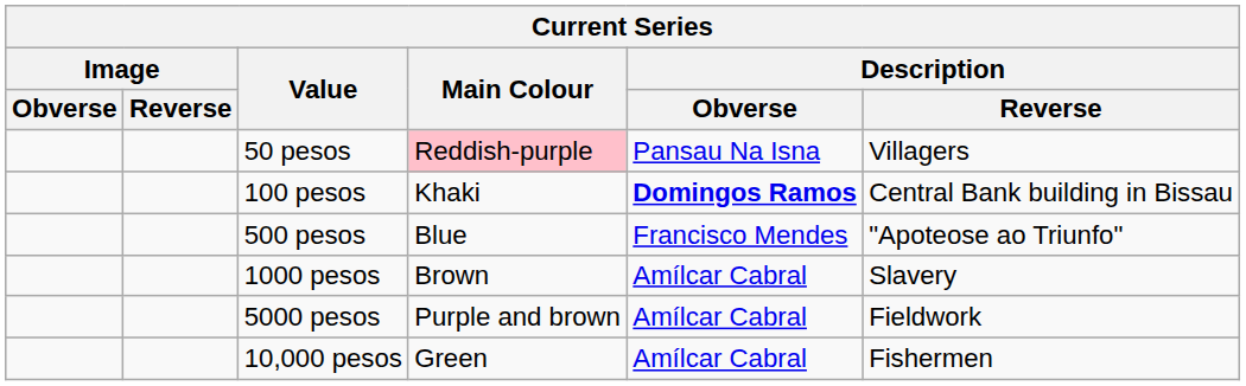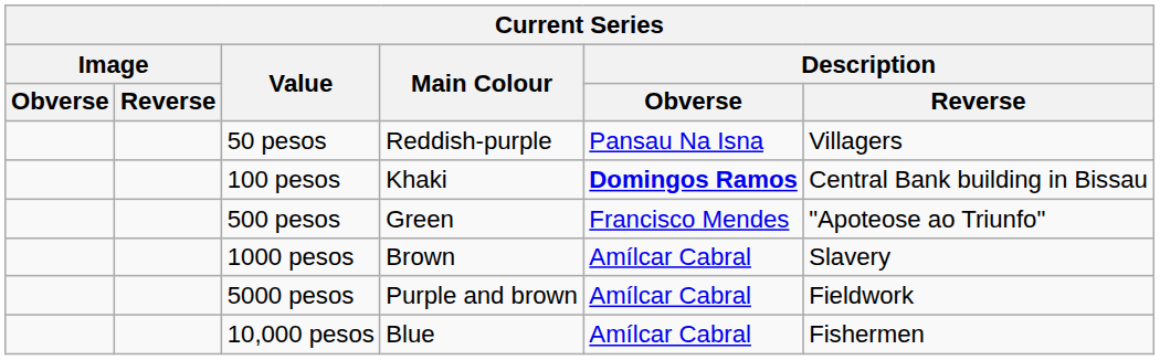50 pesos | Main Colour: pink background -> no background
500 pesos | Main Colour: Blue -> Green
10,000 pesos | Main Colour: Green -> Blue
